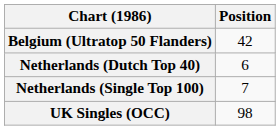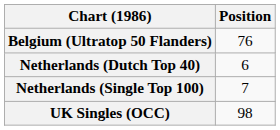Belgium (Ultratop 50 Flanders) | Position: 42 -> 76
